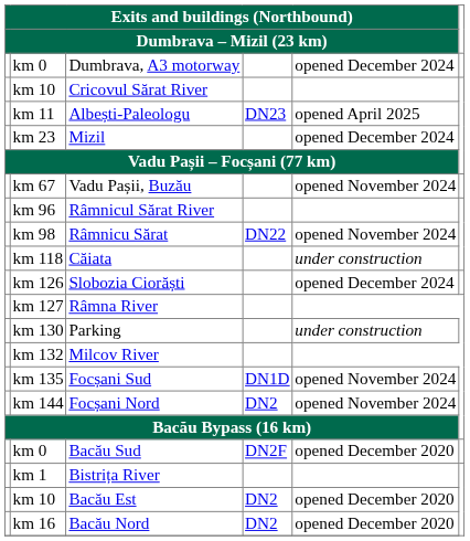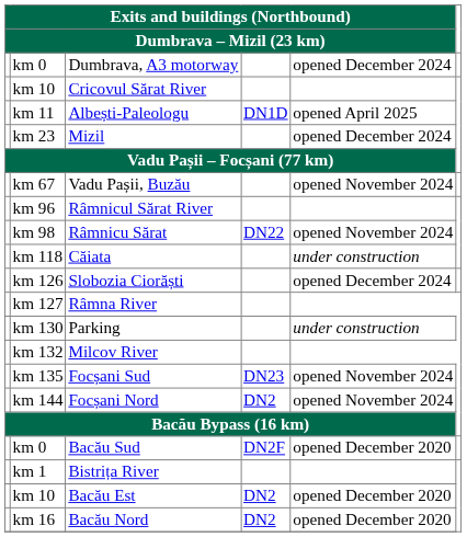Albești-Paleologu | column 4: DN23 -> DN1D
Focșani Sud | column 4: DN1D -> DN23
